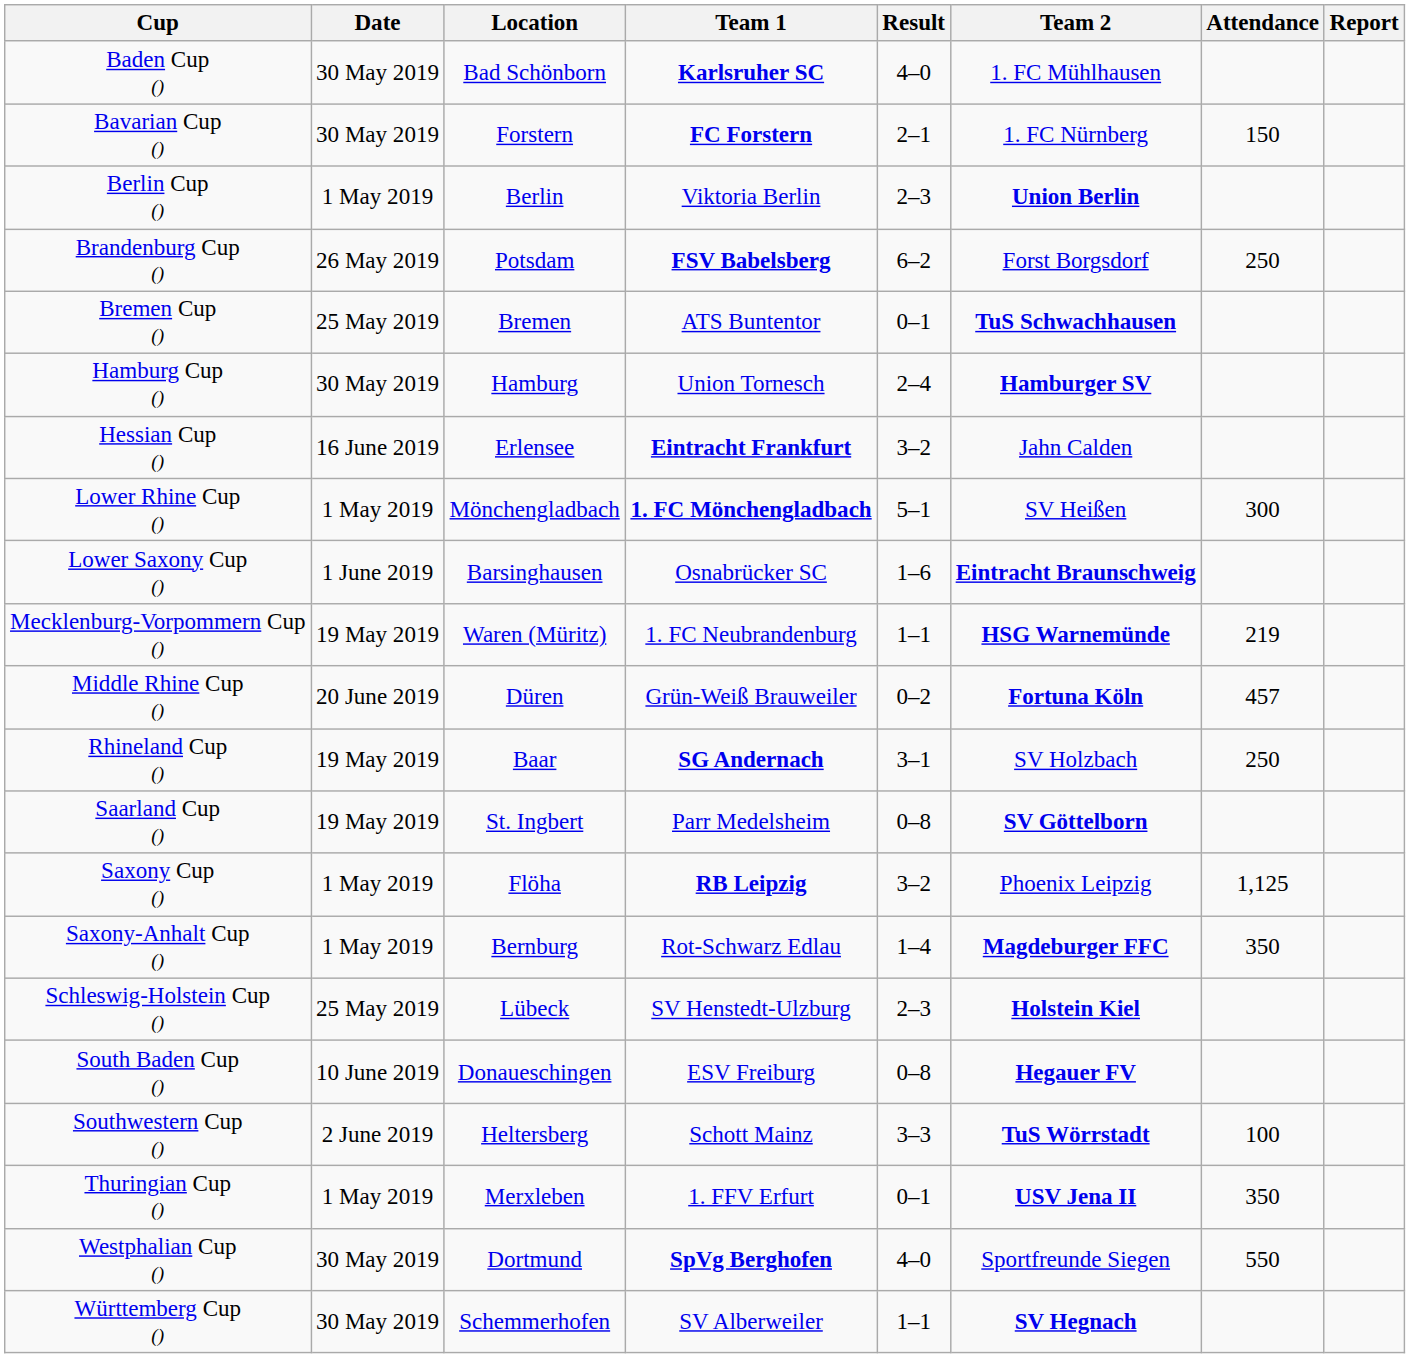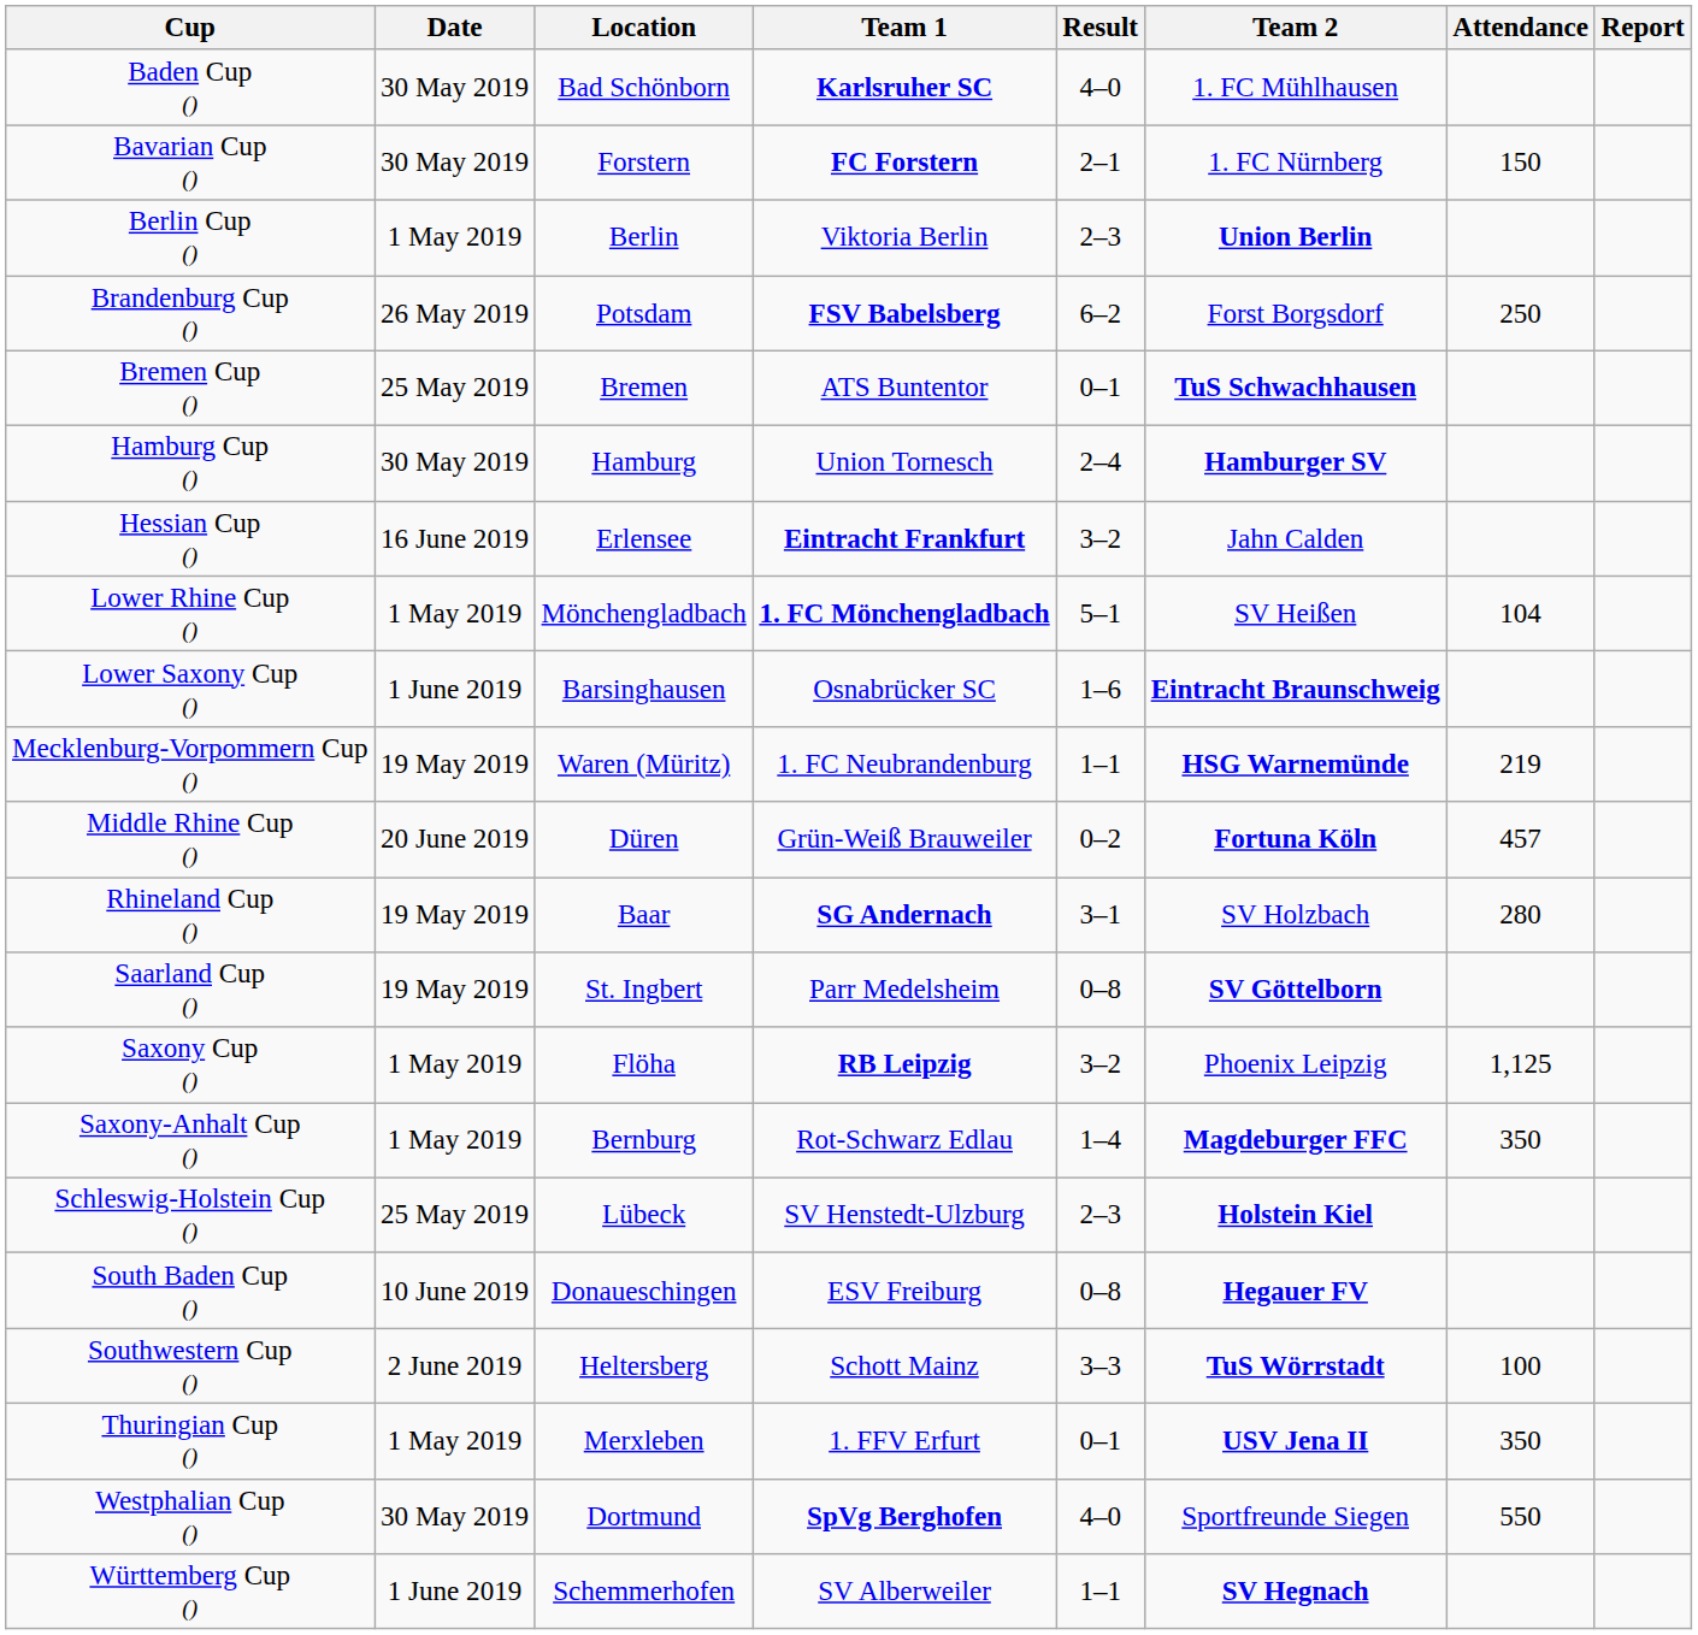Lower Rhine Cup () | Attendance: 300 -> 104
Rhineland Cup () | Attendance: 250 -> 280
Württemberg Cup () | Date: 30 May 2019 -> 1 June 2019
